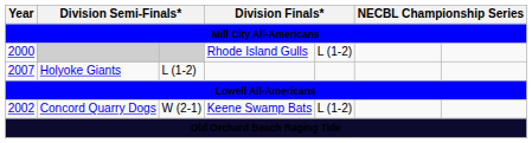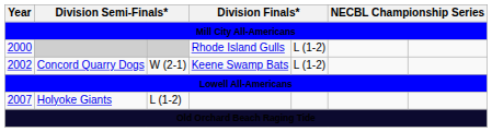rows swapped: Concord Quarry Dogs <-> Holyoke Giants
